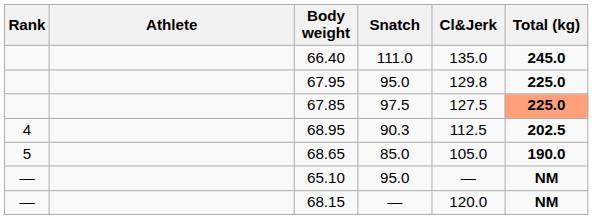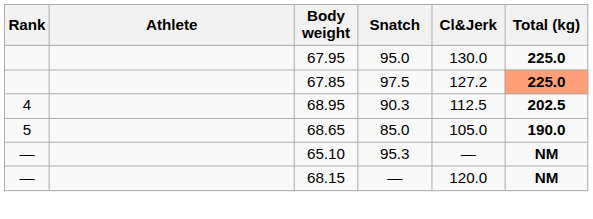- row: 66.40 | 111.0 | 135.0 | 245.0
67.95 | Cl&Jerk: 129.8 -> 130.0
67.85 | Cl&Jerk: 127.5 -> 127.2
65.10 | Snatch: 95.0 -> 95.3
